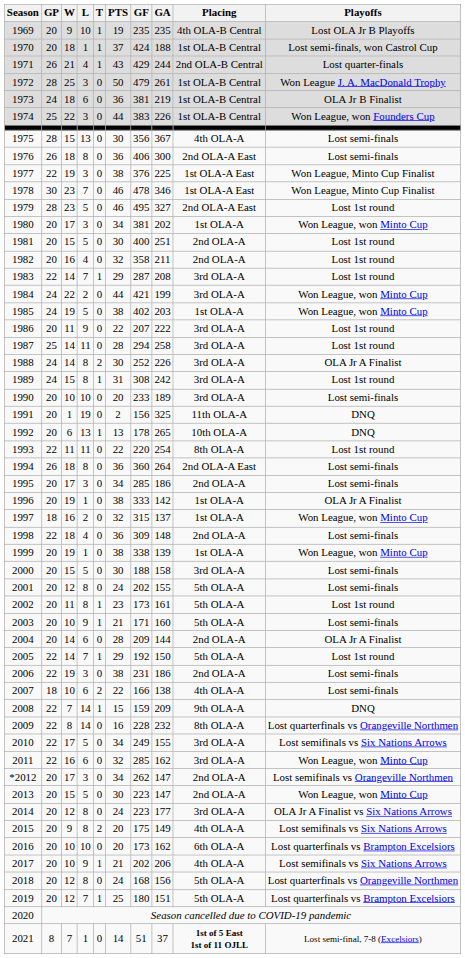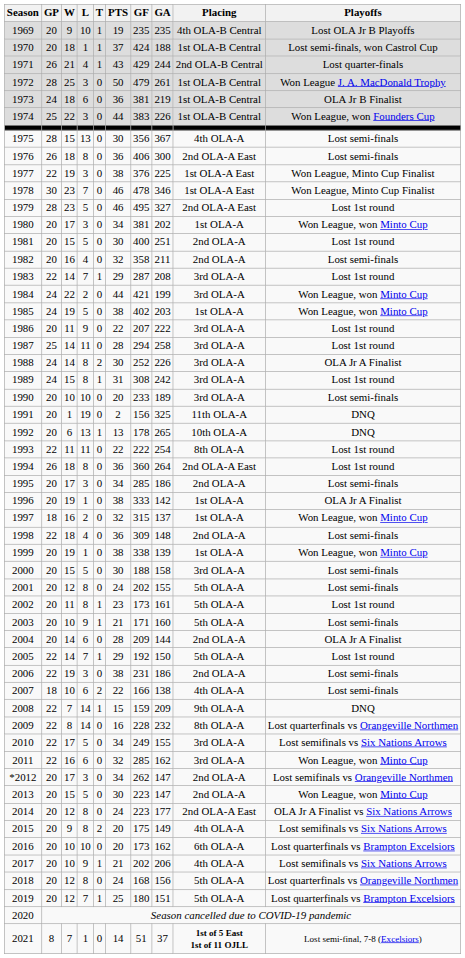1982 | Playoffs: Lost 1st round -> Lost semi-finals
1993 | GF: 220 -> 222
1994 | Playoffs: Lost semi-finals -> Lost 1st round
2014 | Placing: 3rd OLA-A -> 2nd OLA-A East
